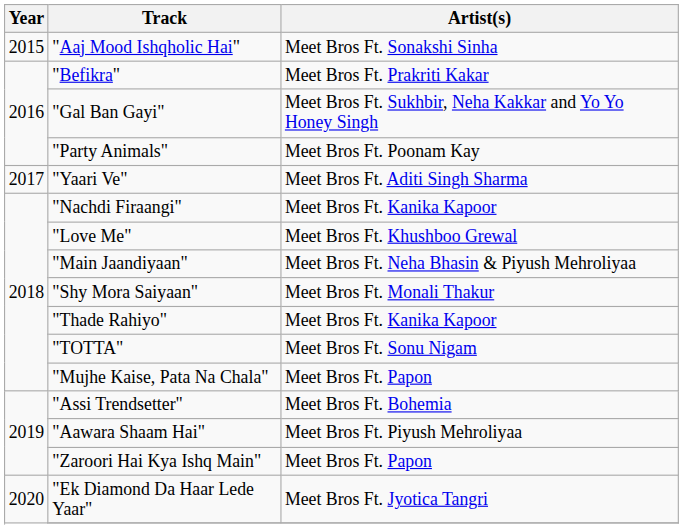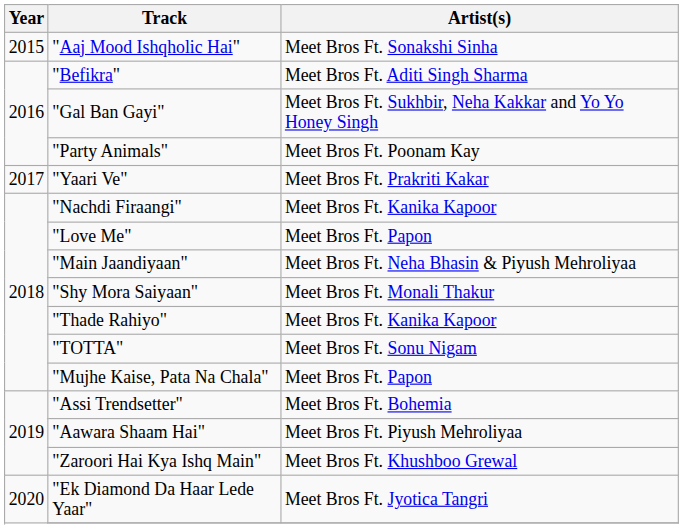"Befikra" | Artist(s): Meet Bros Ft. Prakriti Kakar -> Meet Bros Ft. Aditi Singh Sharma
"Yaari Ve" | Artist(s): Meet Bros Ft. Aditi Singh Sharma -> Meet Bros Ft. Prakriti Kakar
"Love Me" | Artist(s): Meet Bros Ft. Khushboo Grewal -> Meet Bros Ft. Papon
"Zaroori Hai Kya Ishq Main" | Artist(s): Meet Bros Ft. Papon -> Meet Bros Ft. Khushboo Grewal
